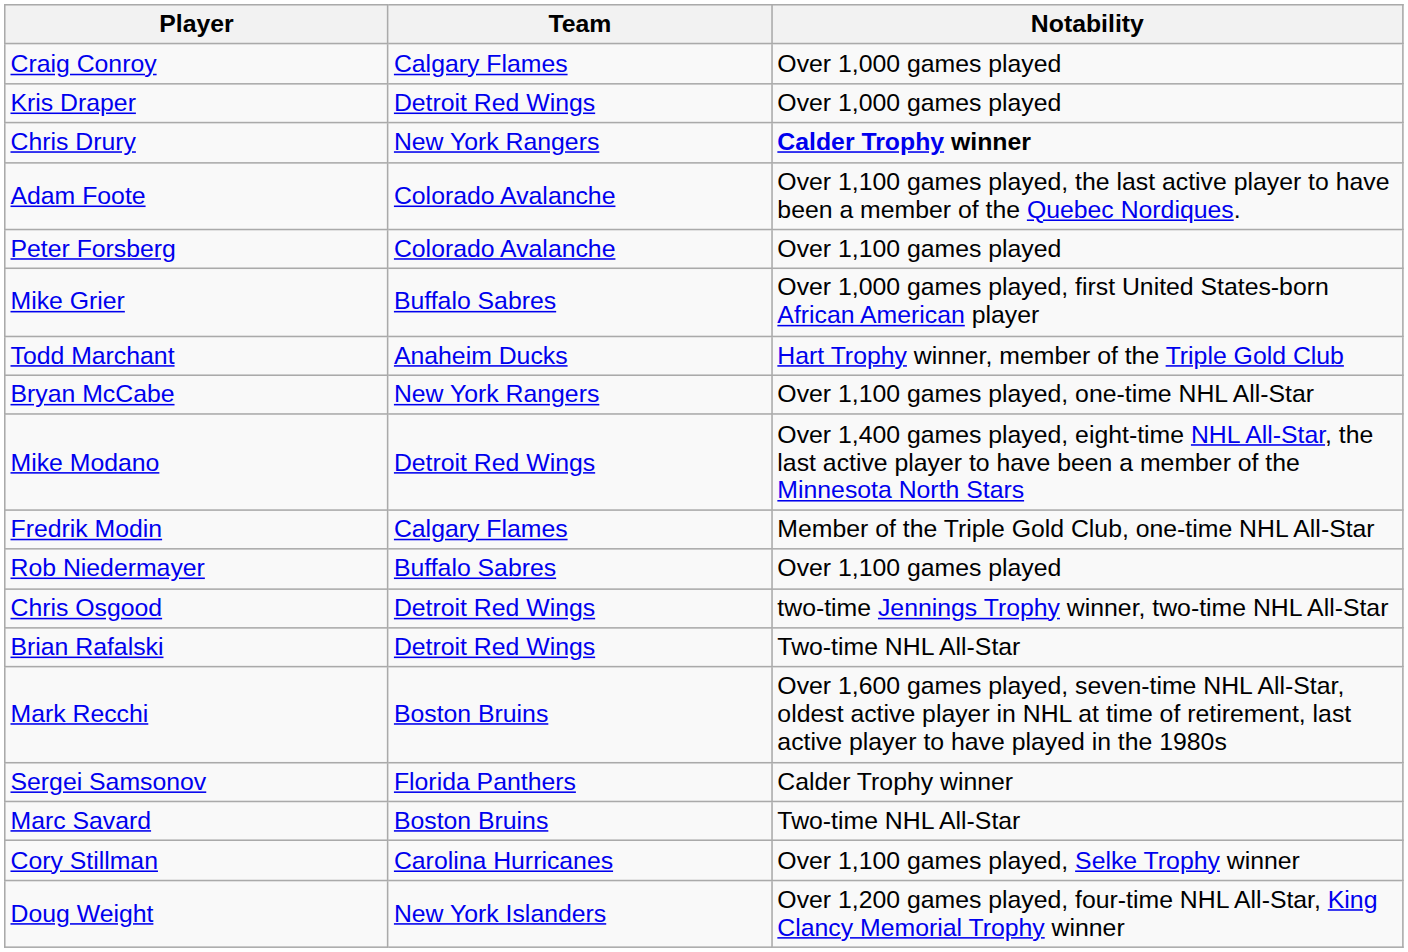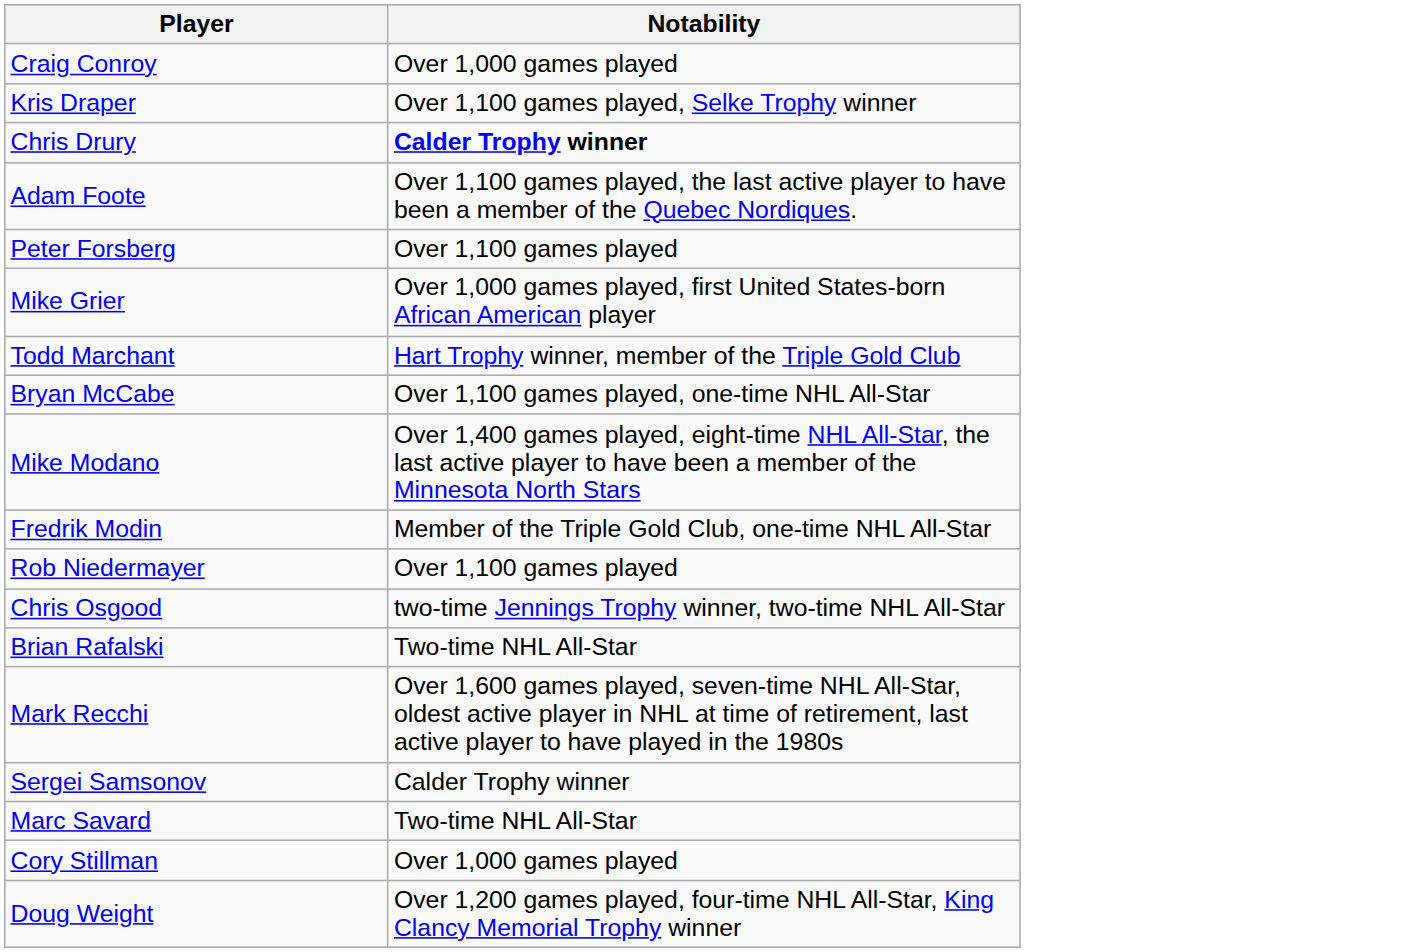- column: Team | Calgary Flames | Detroit Red Wings | New York Rangers | Colorado Avalanche | Colorado Avalanche | Buffalo Sabres | Anaheim Ducks | New York Rangers | Detroit Red Wings | Calgary Flames | Buffalo Sabres | Detroit Red Wings | Detroit Red Wings | Boston Bruins | Florida Panthers | Boston Bruins | Carolina Hurricanes | New York Islanders
Kris Draper | Notability: Over 1,000 games played -> Over 1,100 games played, Selke Trophy winner
Cory Stillman | Notability: Over 1,100 games played, Selke Trophy winner -> Over 1,000 games played
